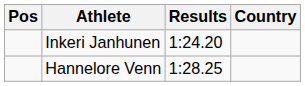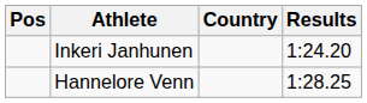columns swapped: Country <-> Results
